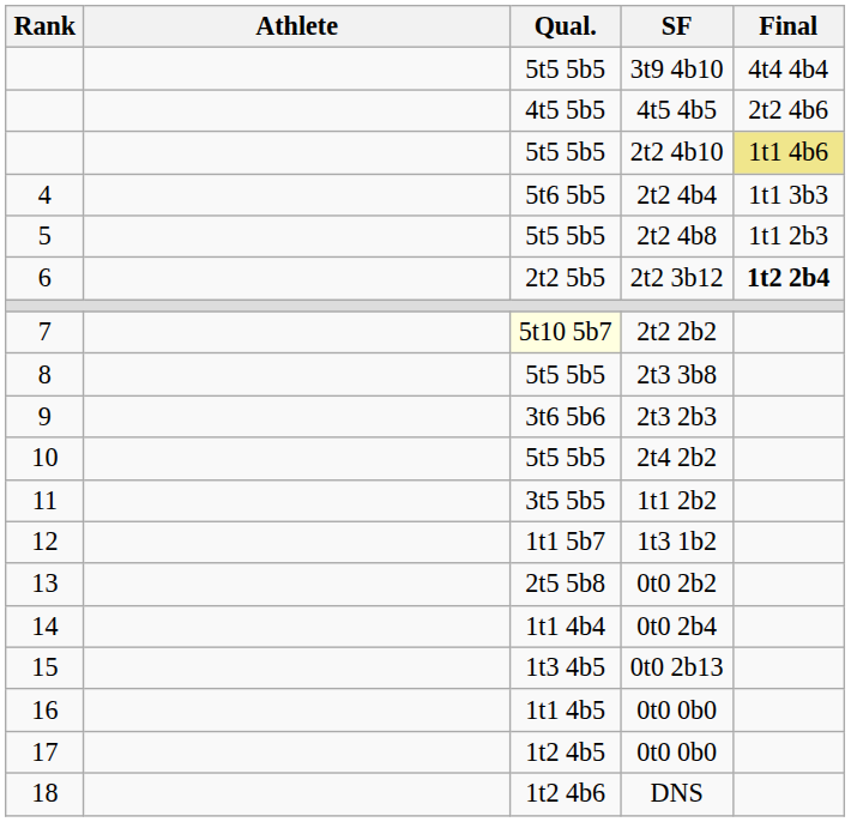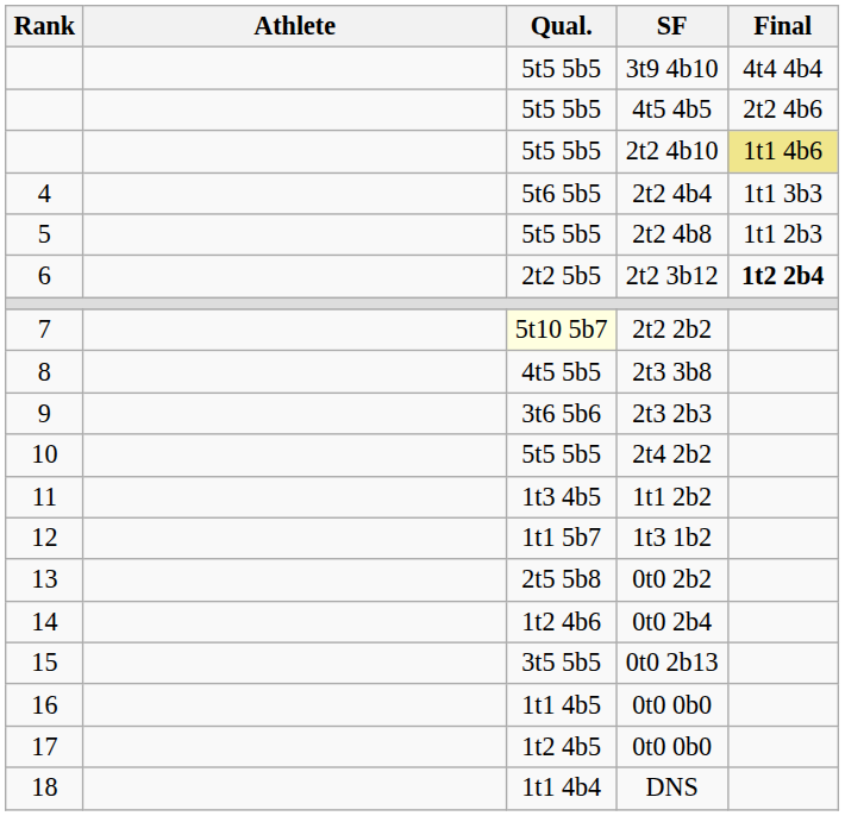4t5 4b5 | Qual.: 4t5 5b5 -> 5t5 5b5
2t3 3b8 | Qual.: 5t5 5b5 -> 4t5 5b5
1t1 2b2 | Qual.: 3t5 5b5 -> 1t3 4b5
0t0 2b4 | Qual.: 1t1 4b4 -> 1t2 4b6
0t0 2b13 | Qual.: 1t3 4b5 -> 3t5 5b5
DNS | Qual.: 1t2 4b6 -> 1t1 4b4
